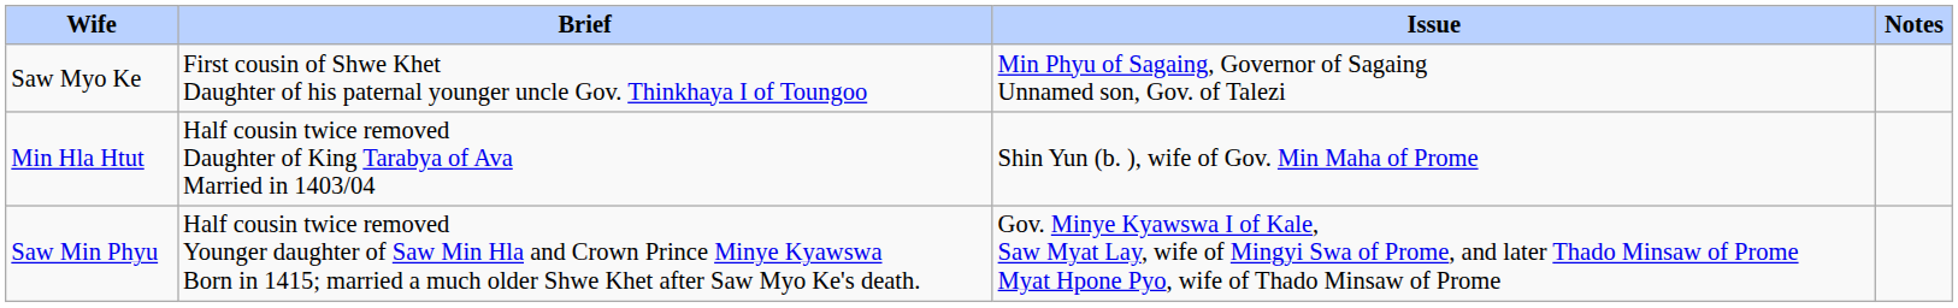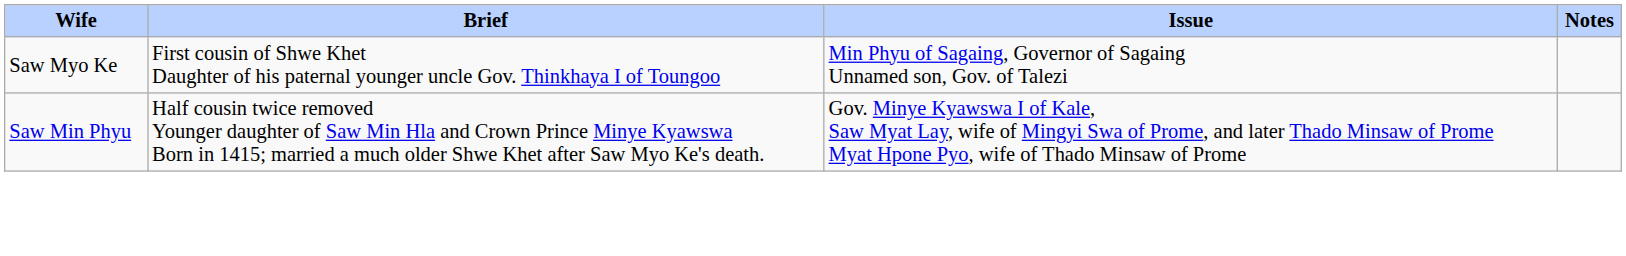- row: Min Hla Htut | Half cousin twice removed Daughter of King Tarabya of Ava Married in 1403/04 | Shin Yun (b. ), wife of Gov. Min Maha of Prome
